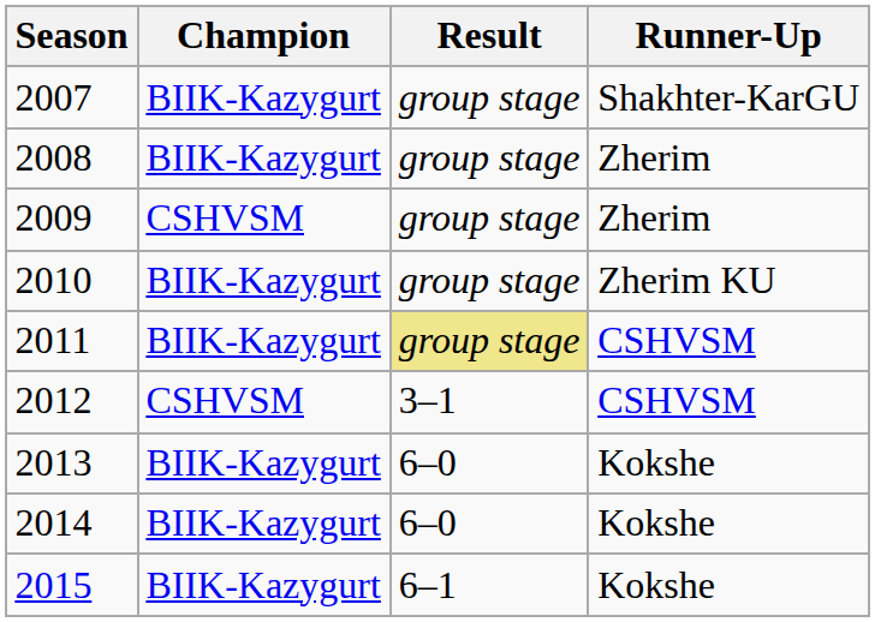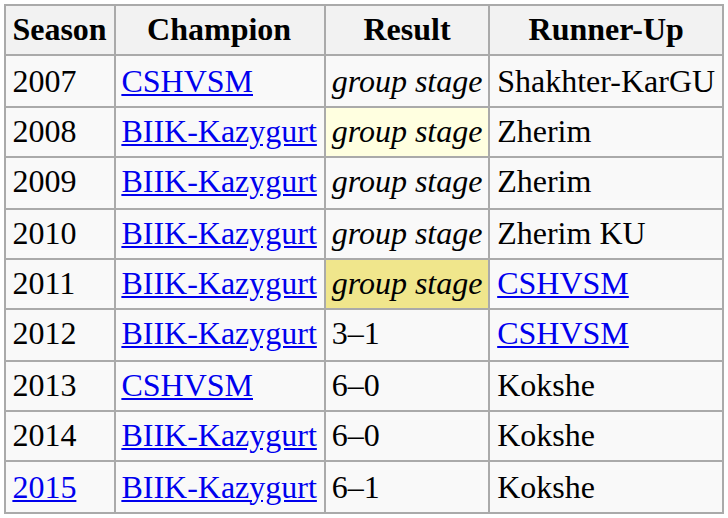2007 | Champion: BIIK-Kazygurt -> CSHVSM
2008 | Result: no background -> lightyellow background
2009 | Champion: CSHVSM -> BIIK-Kazygurt
2012 | Champion: CSHVSM -> BIIK-Kazygurt
2013 | Champion: BIIK-Kazygurt -> CSHVSM
